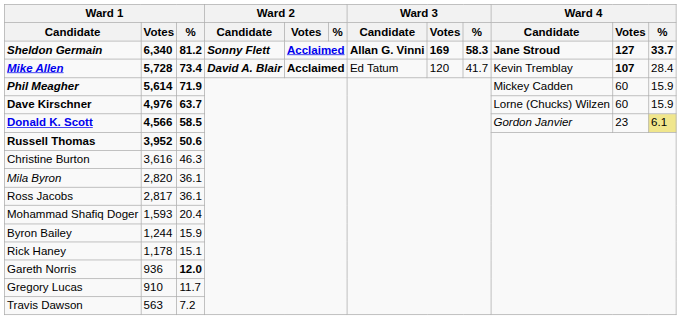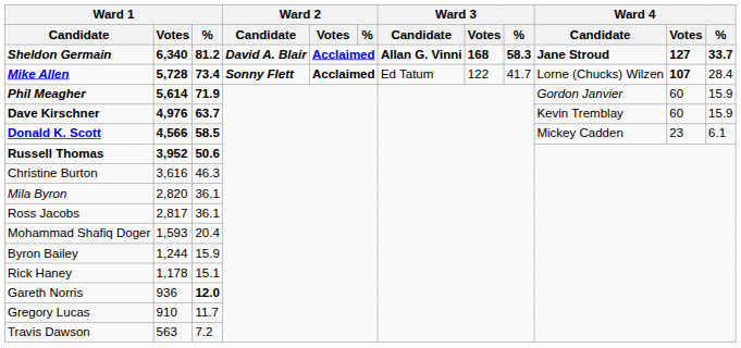Sheldon Germain | Ward 2 / Candidate: Sonny Flett -> David A. Blair
Sheldon Germain | Ward 3 / Votes: 169 -> 168
Mike Allen | Ward 2 / Candidate: David A. Blair -> Sonny Flett
Mike Allen | Ward 3 / Votes: 120 -> 122
Mike Allen | Ward 4 / Candidate: Kevin Tremblay -> Lorne (Chucks) Wilzen
Phil Meagher | Ward 4 / Candidate: Mickey Cadden -> Gordon Janvier
Dave Kirschner | Ward 4 / Candidate: Lorne (Chucks) Wilzen -> Kevin Tremblay
Donald K. Scott | Ward 4 / Candidate: Gordon Janvier -> Mickey Cadden
Donald K. Scott | Ward 4 / %: khaki background -> no background
